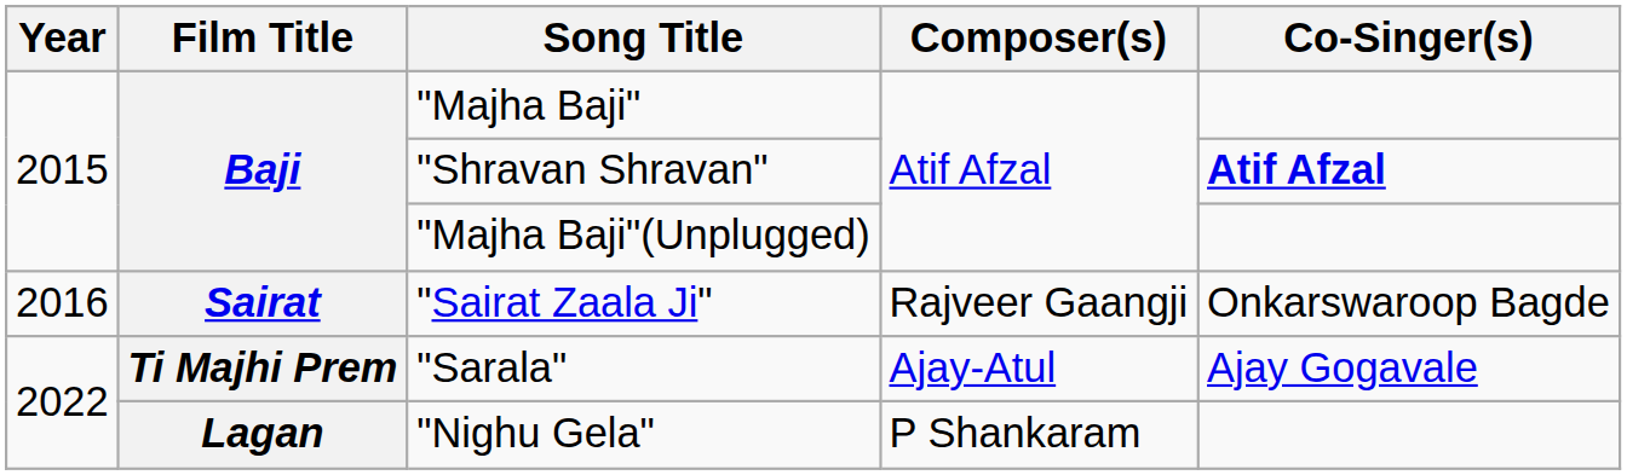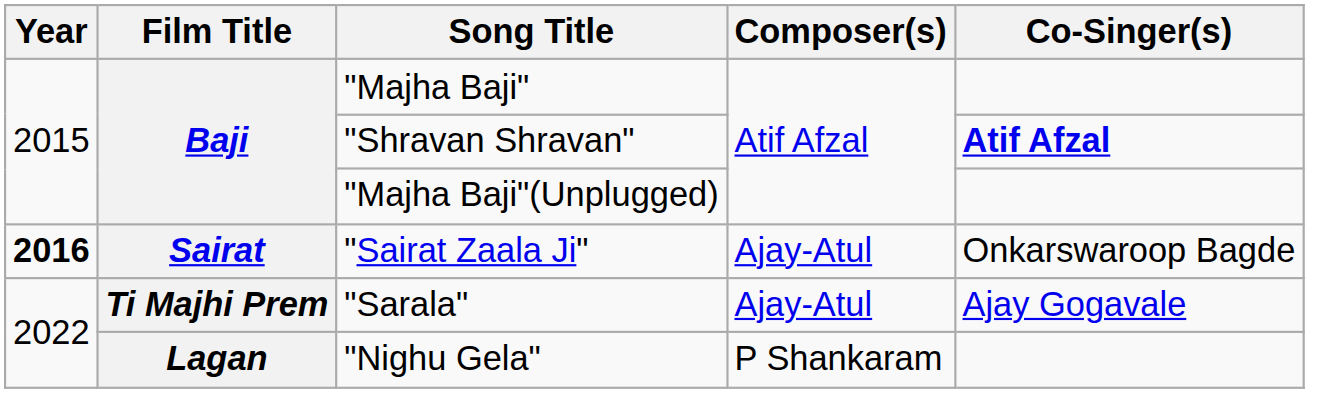"Sairat Zaala Ji" | Year: normal -> bold
"Sairat Zaala Ji" | Composer(s): Rajveer Gaangji -> Ajay-Atul
